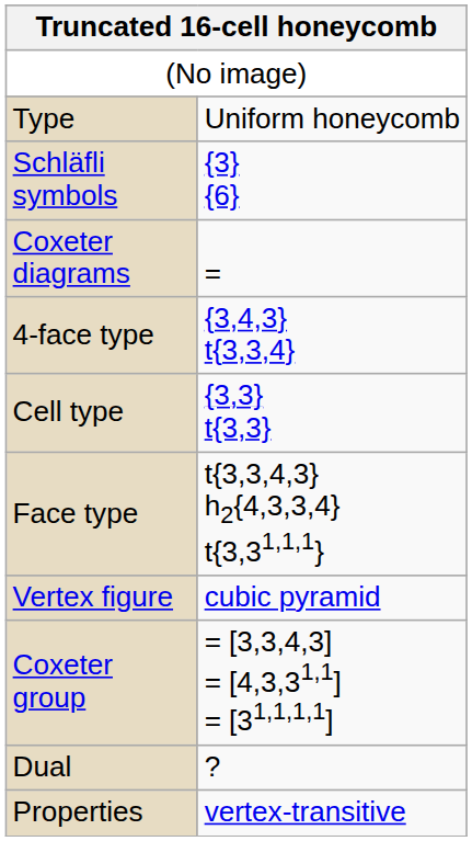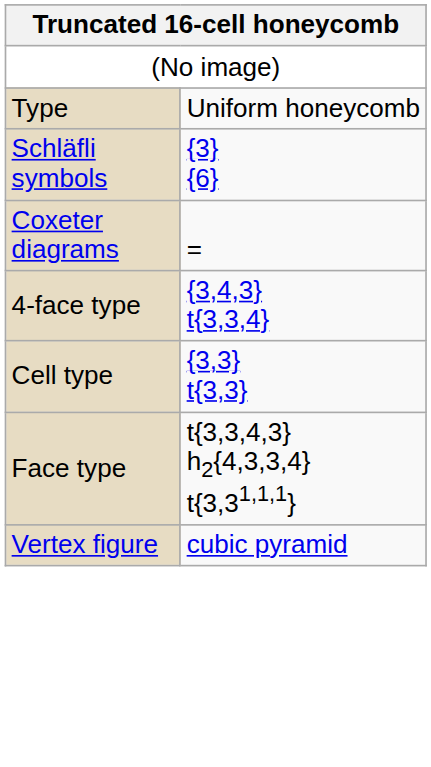- row: Coxeter group | = [3,3,4,3] = [4,3,31,1] = [31,1,1,1]
- row: Dual | ?
- row: Properties | vertex-transitive
